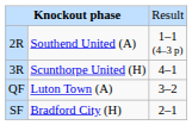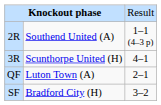QF | column 3: 3–2 -> 2–1
SF | column 3: 2–1 -> 3–2
